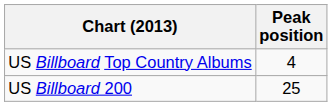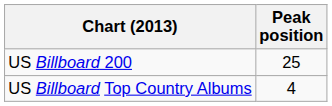rows swapped: US Billboard Top Country Albums <-> US Billboard 200
